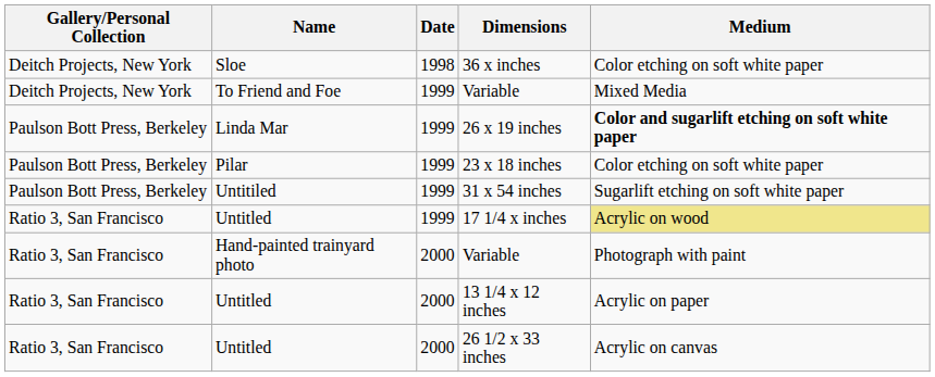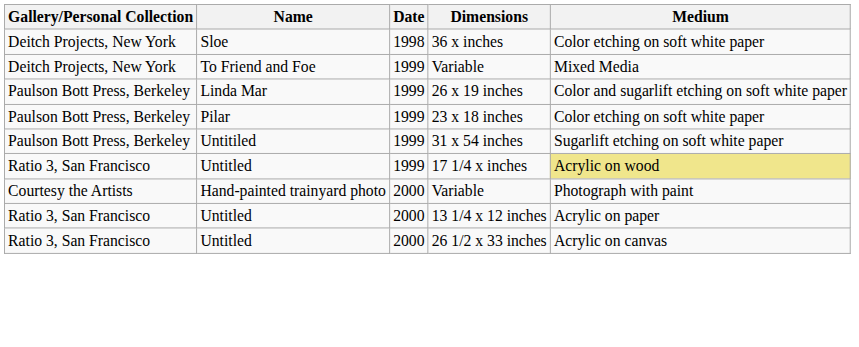26 x 19 inches | Medium: bold -> normal
Hand-painted trainyard photo / Variable | Gallery/Personal Collection: Ratio 3, San Francisco -> Courtesy the Artists
